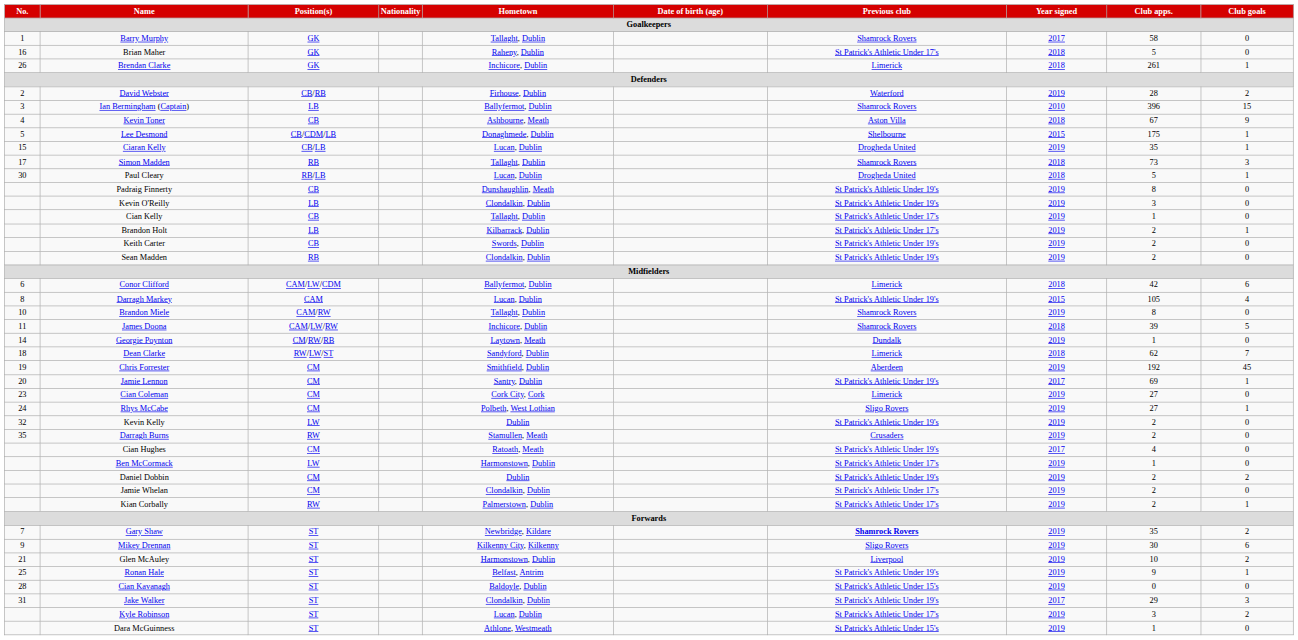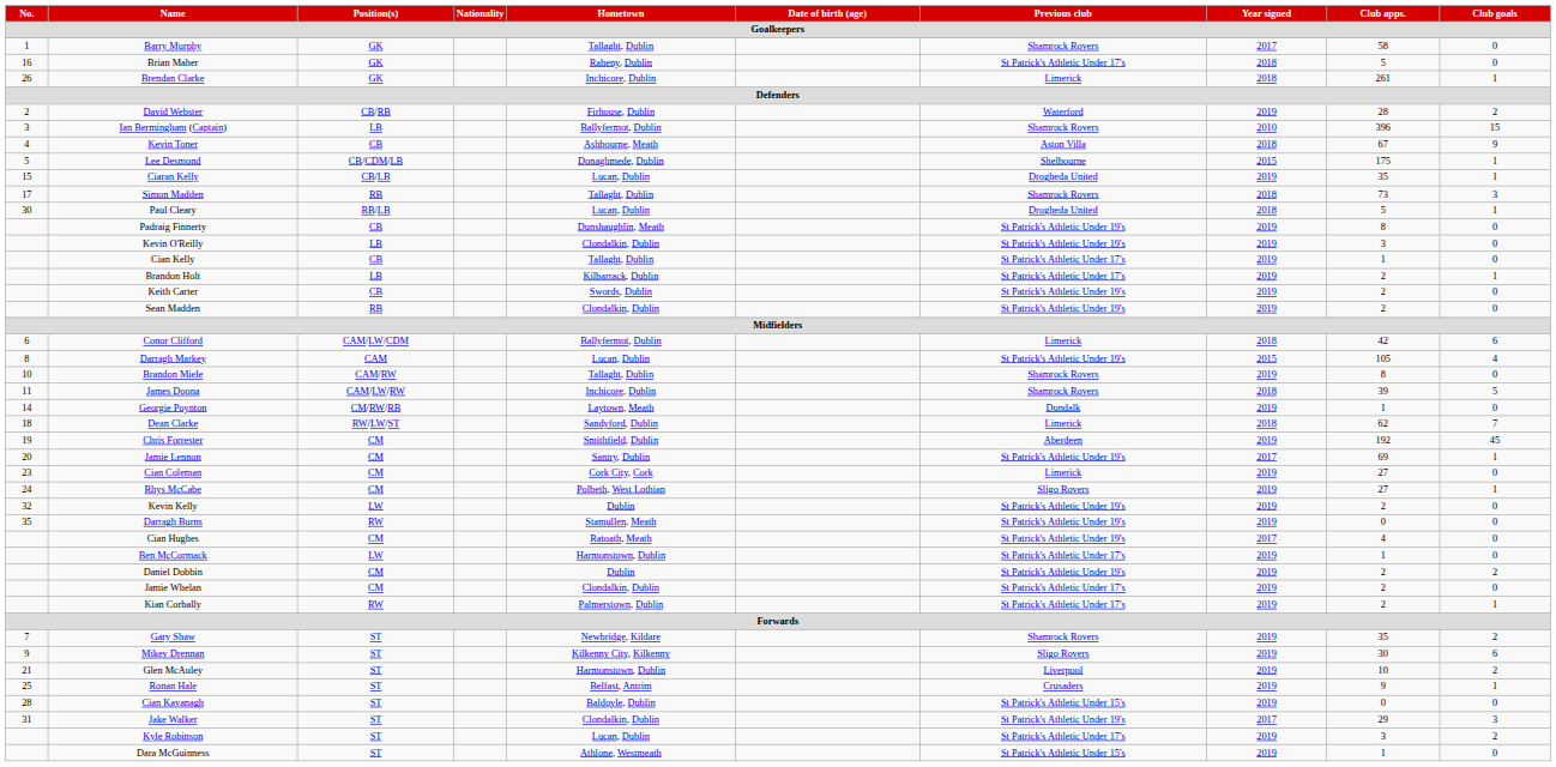Darragh Burns | Previous club: Crusaders -> St Patrick's Athletic Under 19's
Darragh Burns | Club apps.: 2 -> 0
Gary Shaw | Previous club: bold -> normal
Ronan Hale | Previous club: St Patrick's Athletic Under 19's -> Crusaders
